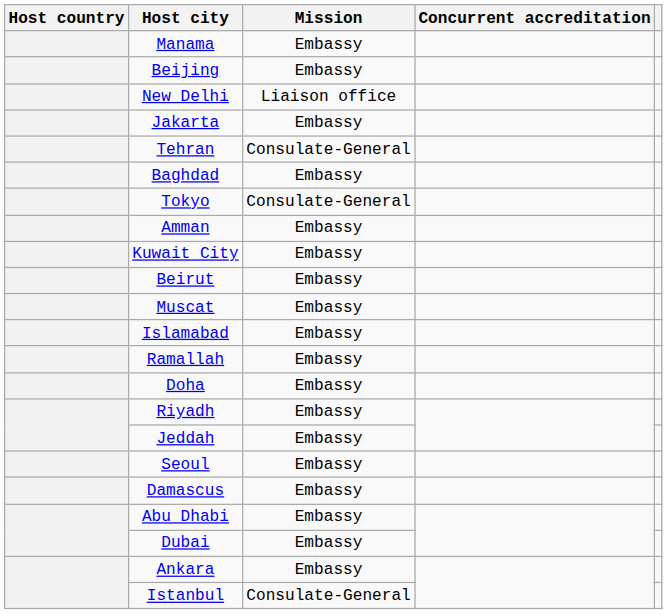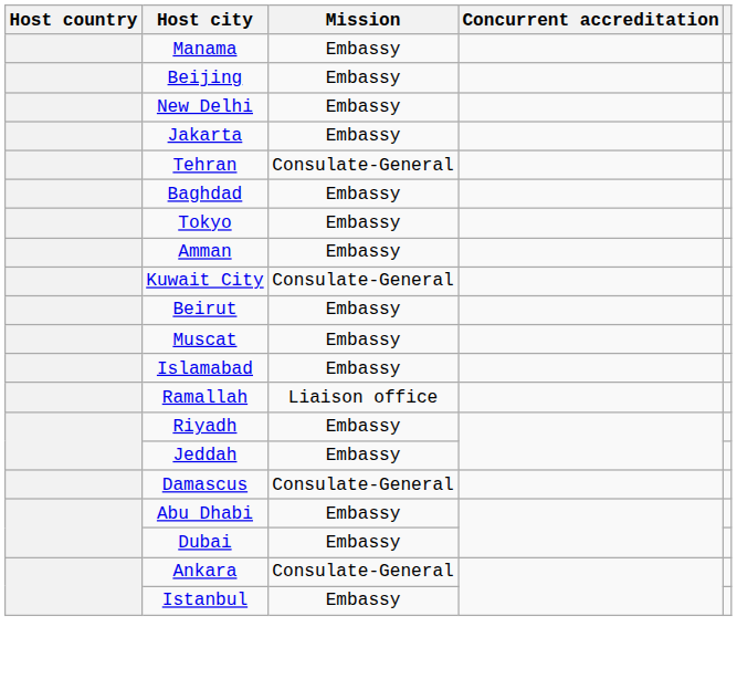New Delhi | Mission: Liaison office -> Embassy
Tokyo | Mission: Consulate-General -> Embassy
Kuwait City | Mission: Embassy -> Consulate-General
Ramallah | Mission: Embassy -> Liaison office
- row: Doha | Embassy
- row: Seoul | Embassy
Damascus | Mission: Embassy -> Consulate-General
Ankara | Mission: Embassy -> Consulate-General
Istanbul | Mission: Consulate-General -> Embassy
